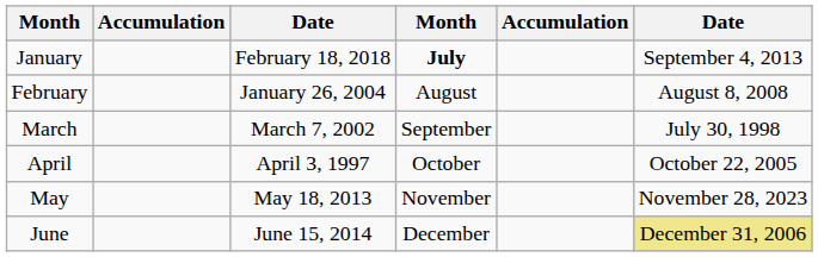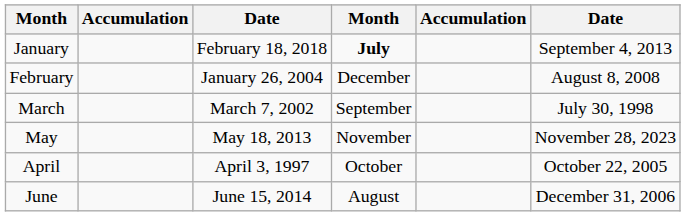February | column 4: August -> December
rows swapped: April <-> May
June | column 4: December -> August
June | column 6: khaki background -> no background
